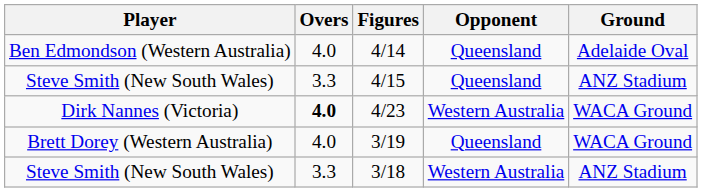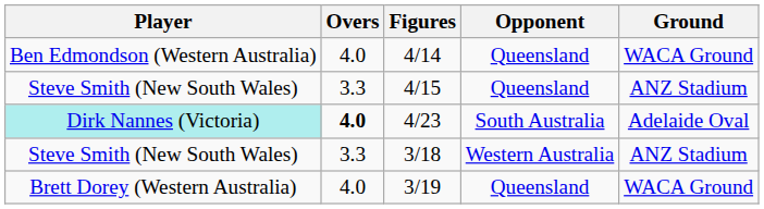4/14 | Ground: Adelaide Oval -> WACA Ground
4/23 | Player: no background -> paleturquoise background
4/23 | Opponent: Western Australia -> South Australia
4/23 | Ground: WACA Ground -> Adelaide Oval
rows swapped: 3/18 <-> 3/19
